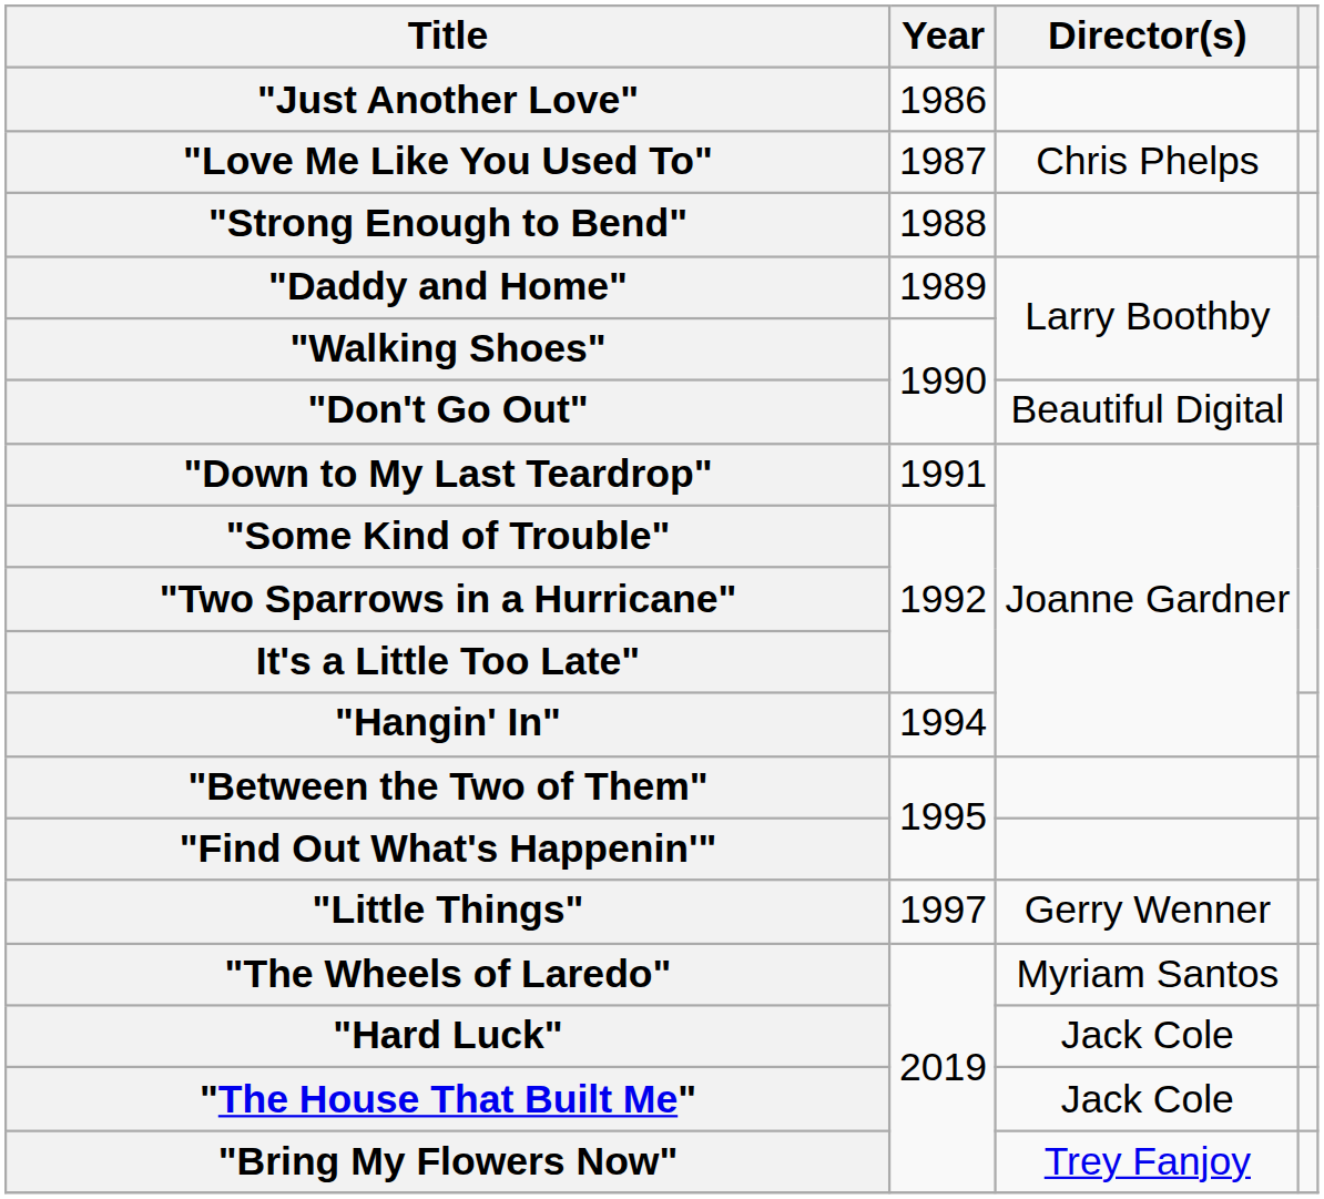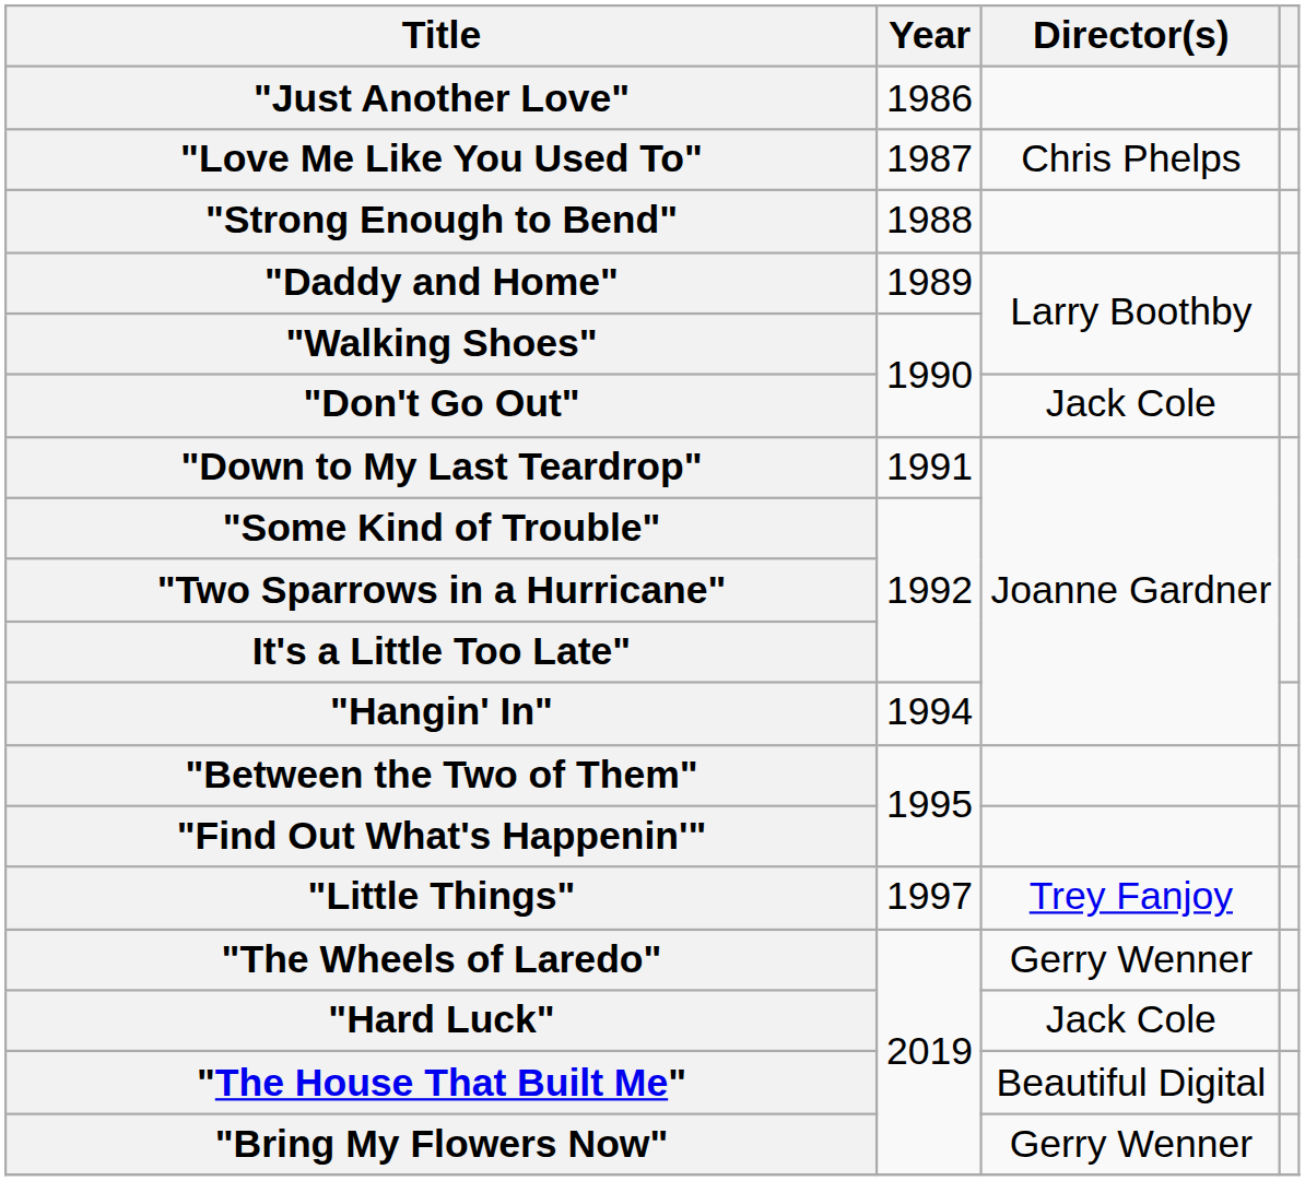"Don't Go Out" | Director(s): Beautiful Digital -> Jack Cole
"Little Things" | Director(s): Gerry Wenner -> Trey Fanjoy
"The Wheels of Laredo" | Director(s): Myriam Santos -> Gerry Wenner
"The House That Built Me" | Director(s): Jack Cole -> Beautiful Digital
"Bring My Flowers Now" | Director(s): Trey Fanjoy -> Gerry Wenner
